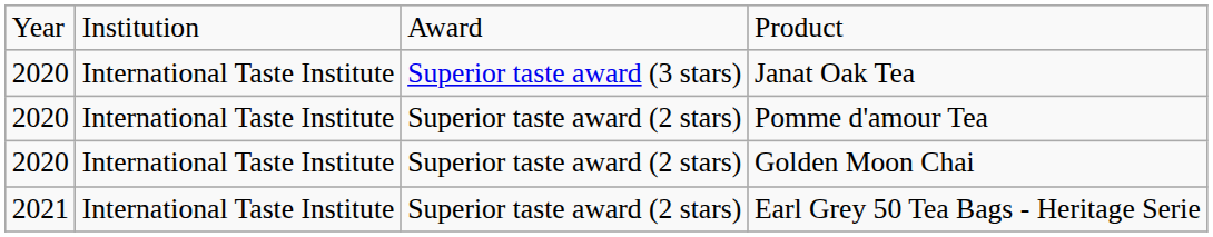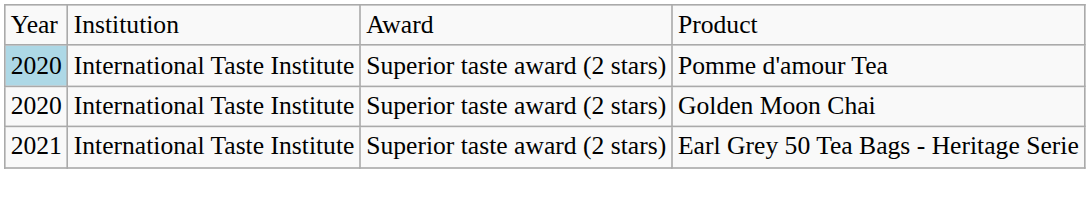- row: 2020 | International Taste Institute | Superior taste award (3 stars) | Janat Oak Tea
Pomme d'amour Tea | column 1: no background -> lightblue background
